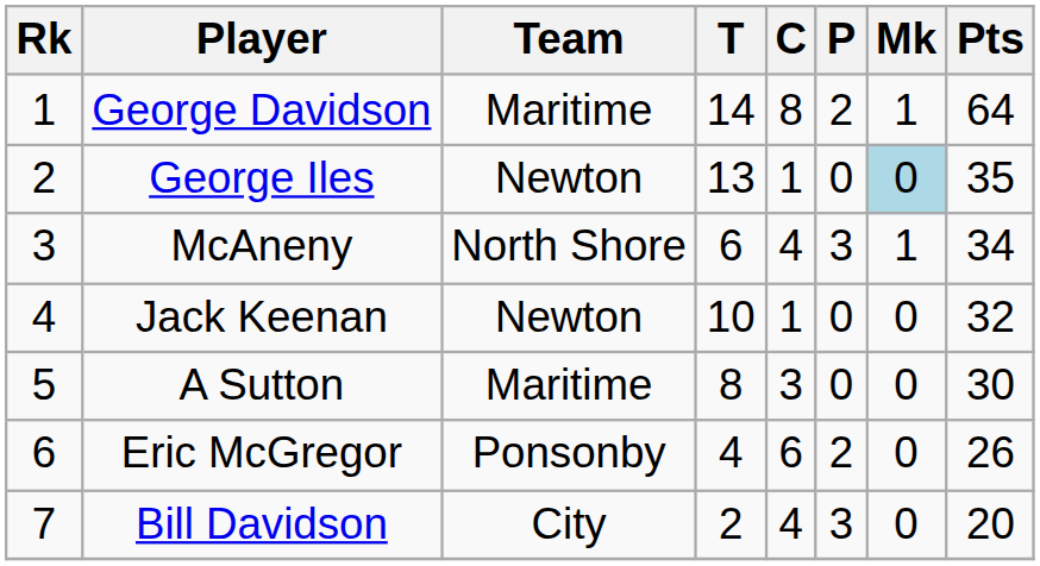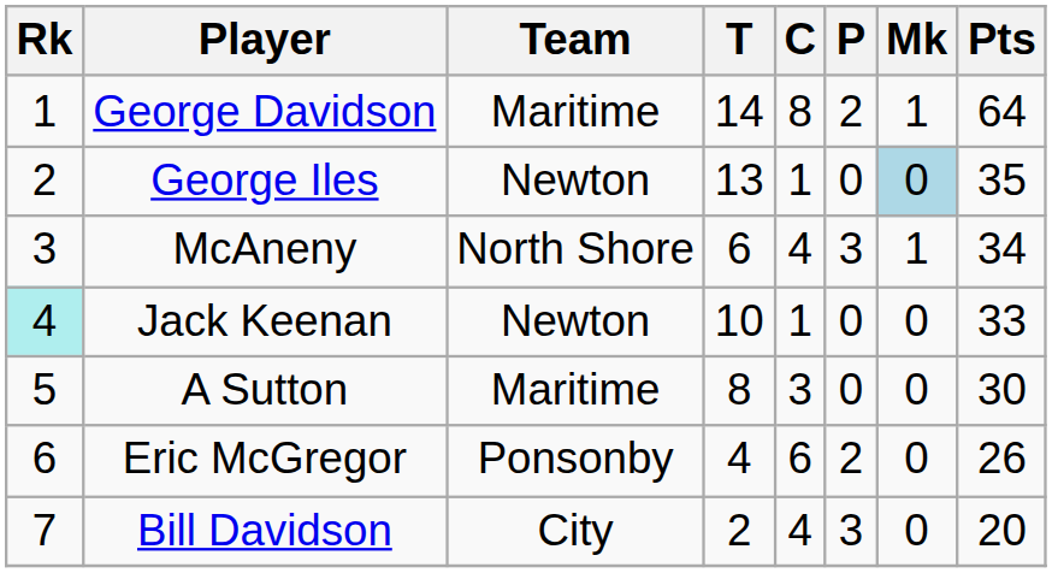Jack Keenan | Rk: no background -> paleturquoise background
Jack Keenan | Pts: 32 -> 33
